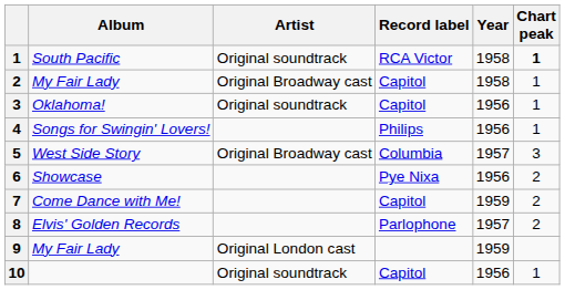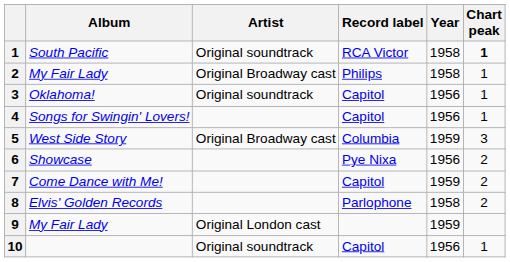2 / My Fair Lady | Record label: Capitol -> Philips
Songs for Swingin' Lovers! | Record label: Philips -> Capitol
West Side Story | Year: 1957 -> 1959
Elvis' Golden Records | Year: 1957 -> 1958
